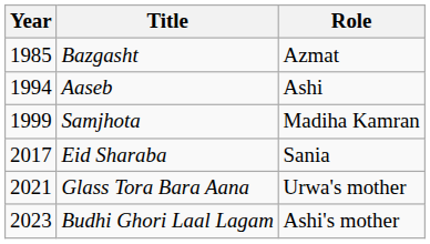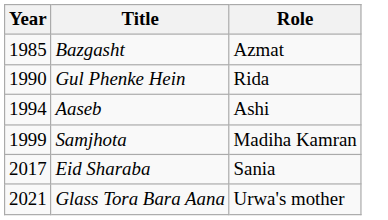+ row: 1990 | Gul Phenke Hein | Rida
- row: 2023 | Budhi Ghori Laal Lagam | Ashi's mother
